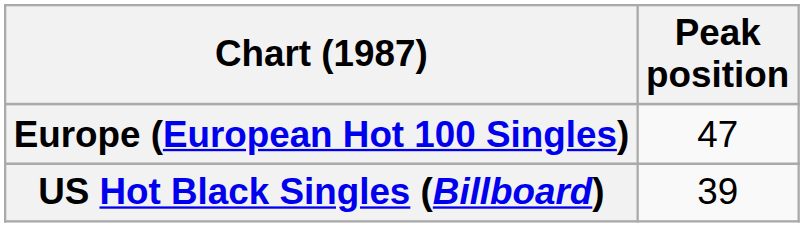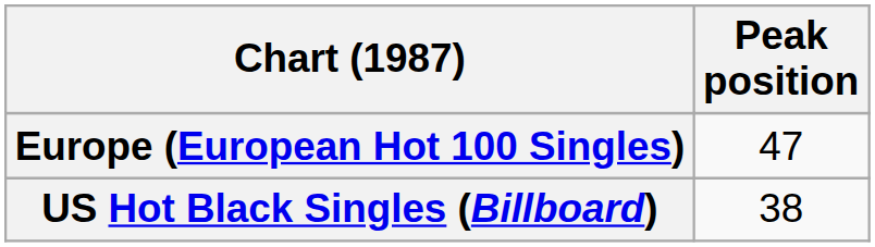US Hot Black Singles (Billboard) | Peak position: 39 -> 38
